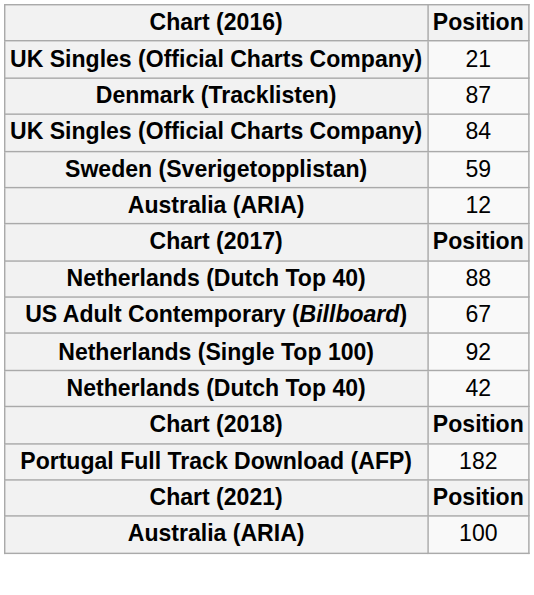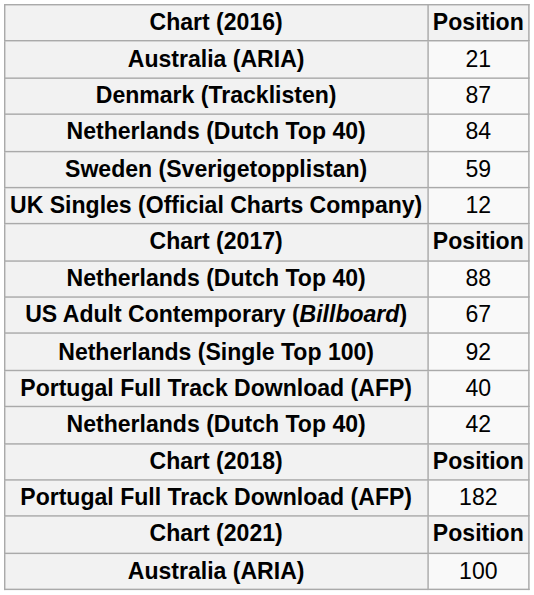21 | Chart (2016): UK Singles (Official Charts Company) -> Australia (ARIA)
84 | Chart (2016): UK Singles (Official Charts Company) -> Netherlands (Dutch Top 40)
12 | Chart (2016): Australia (ARIA) -> UK Singles (Official Charts Company)
+ row: Portugal Full Track Download (AFP) | 40
